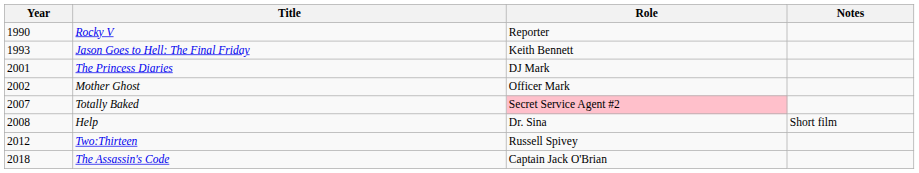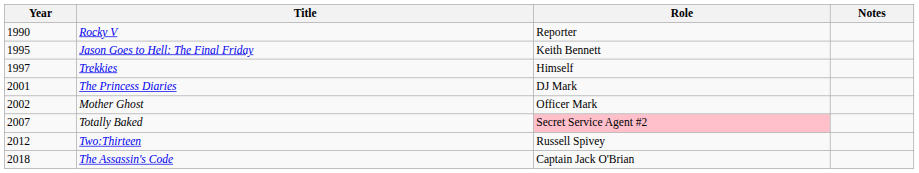Jason Goes to Hell: The Final Friday | Year: 1993 -> 1995
+ row: 1997 | Trekkies | Himself
- row: 2008 | Help | Dr. Sina | Short film
